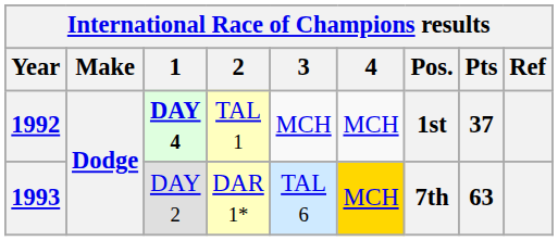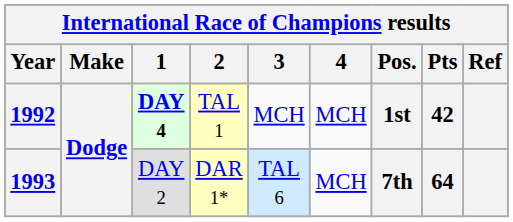1992 | Pts: 37 -> 42
1993 | 4: gold background -> no background
1993 | Pts: 63 -> 64
